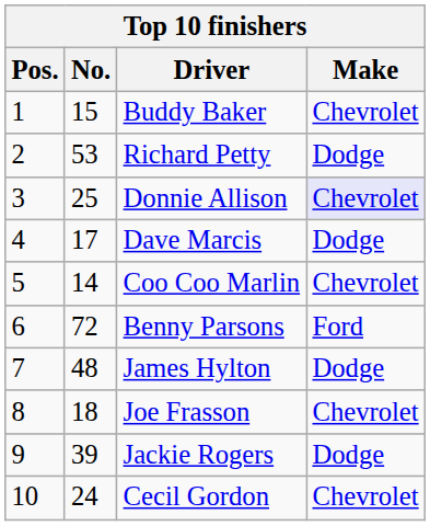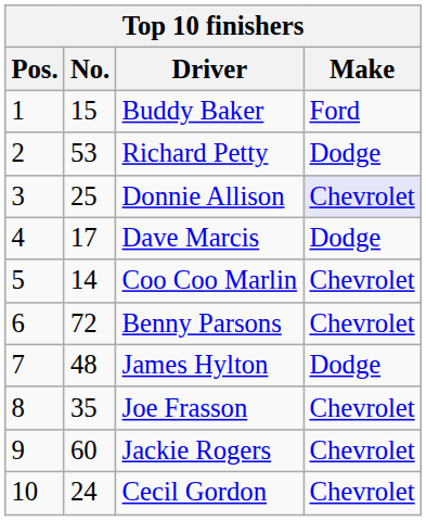Buddy Baker | Make: Chevrolet -> Ford
Benny Parsons | Make: Ford -> Chevrolet
Joe Frasson | No.: 18 -> 35
Jackie Rogers | No.: 39 -> 60
Jackie Rogers | Make: Dodge -> Chevrolet
